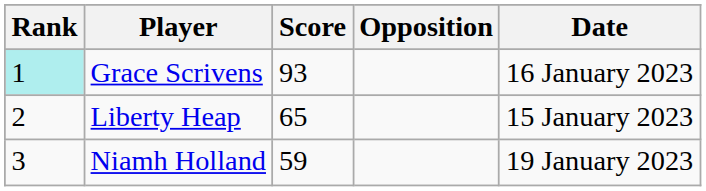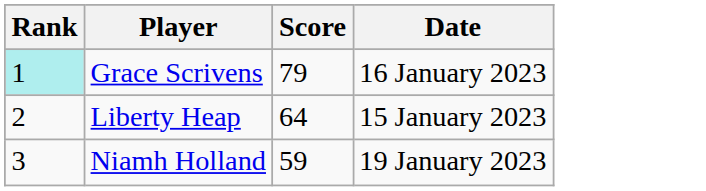- column: Opposition
Grace Scrivens | Score: 93 -> 79
Liberty Heap | Score: 65 -> 64
